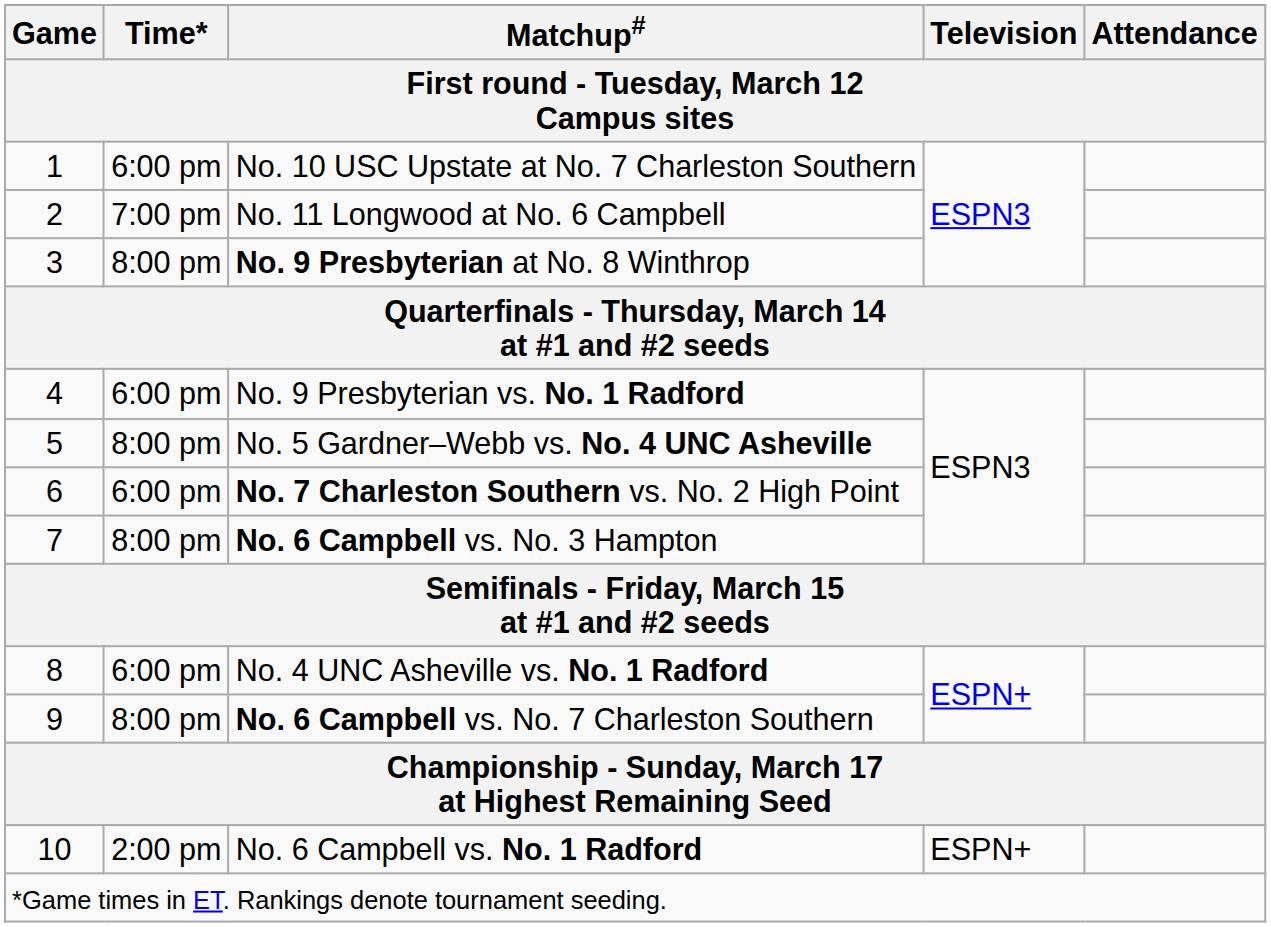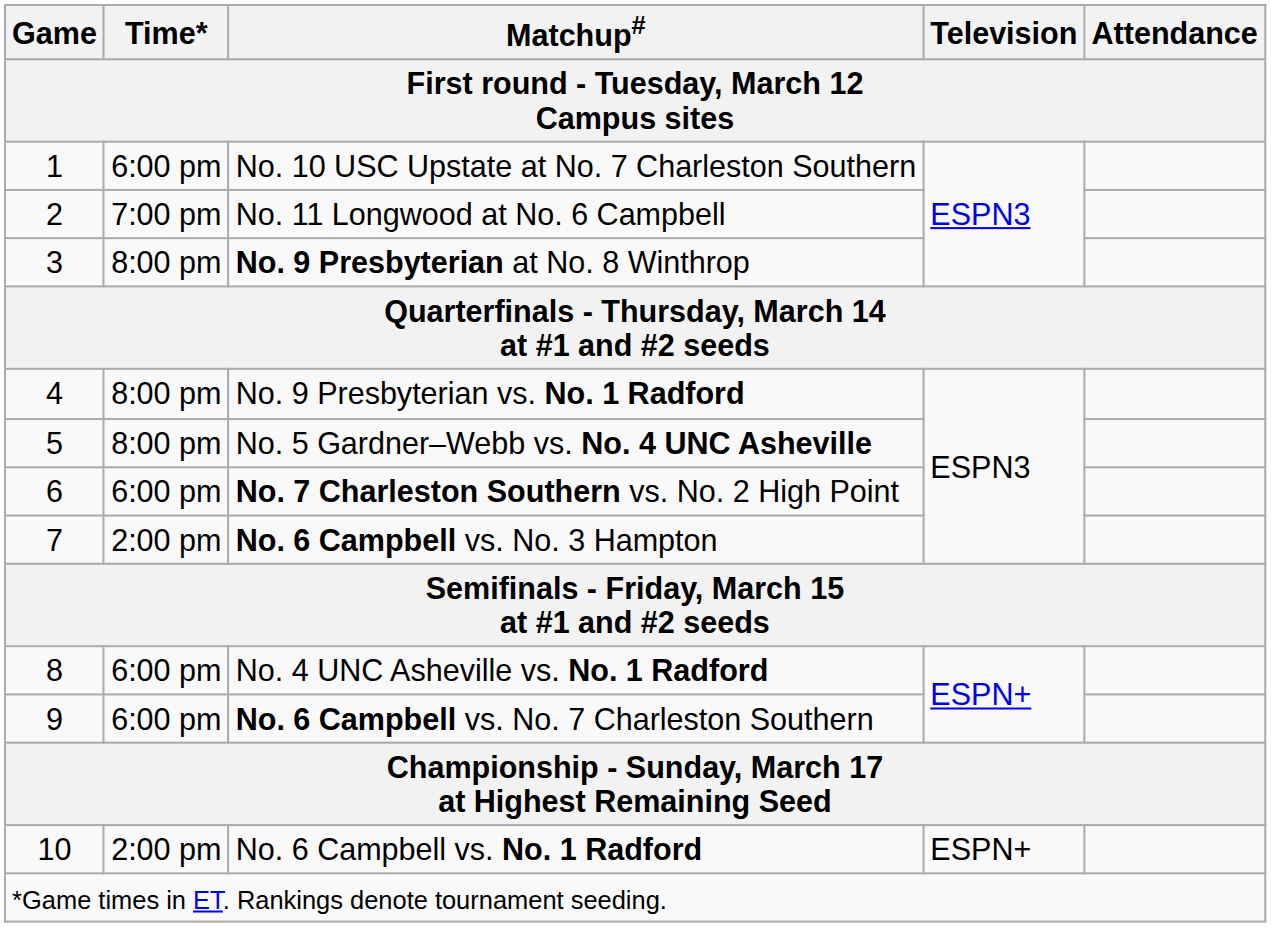No. 9 Presbyterian vs. No. 1 Radford | Time*: 6:00 pm -> 8:00 pm
No. 6 Campbell vs. No. 3 Hampton | Time*: 8:00 pm -> 2:00 pm
No. 6 Campbell vs. No. 7 Charleston Southern | Time*: 8:00 pm -> 6:00 pm
